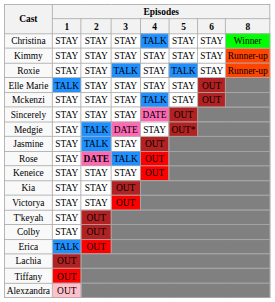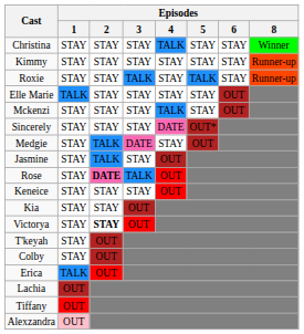Sincerely | Episodes / 5: OUT -> OUT*
Medgie | Episodes / 5: OUT* -> OUT
Victorya | Episodes / 2: normal -> bold
